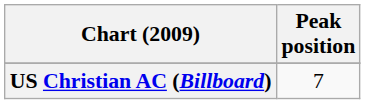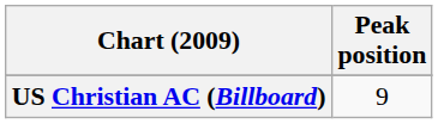US Christian AC (Billboard) | Peak position: 7 -> 9
